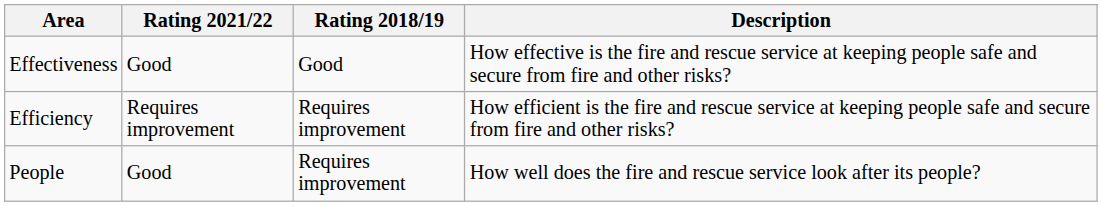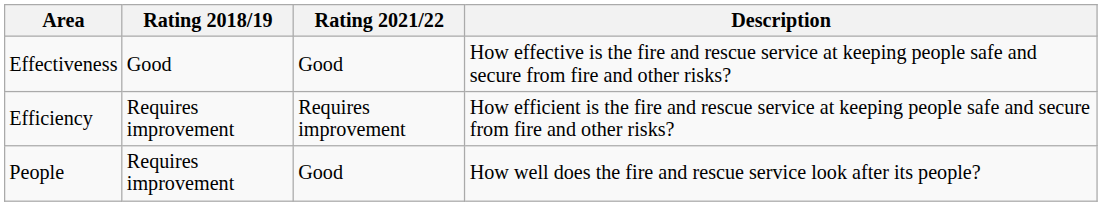columns swapped: Rating 2018/19 <-> Rating 2021/22
